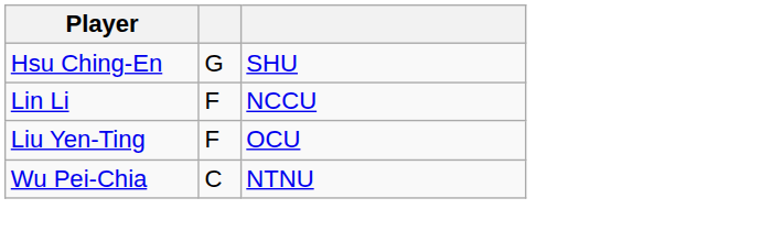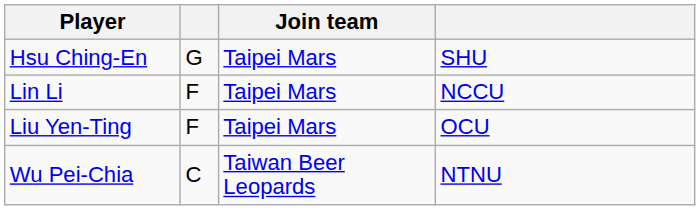+ column: Join team | Taipei Mars | Taipei Mars | Taipei Mars | Taiwan Beer Leopards
